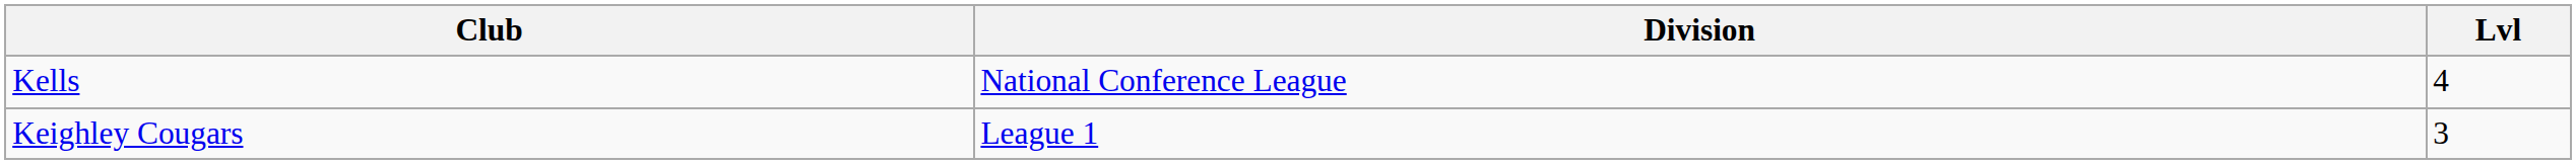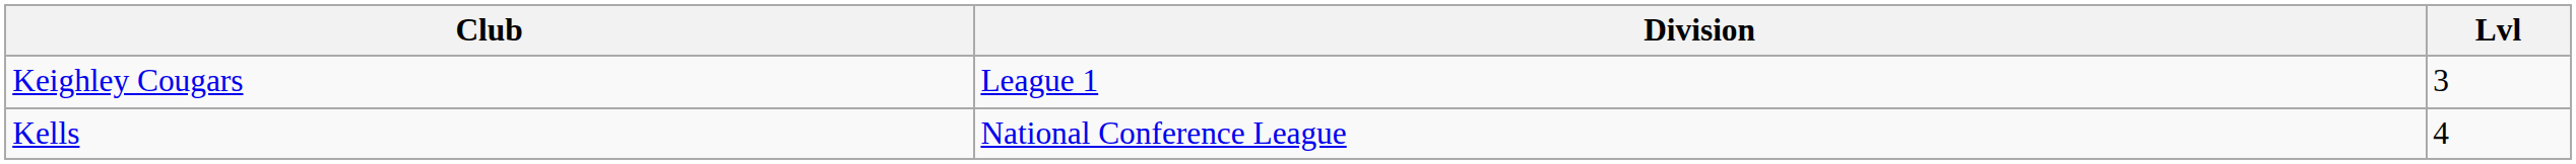rows swapped: Keighley Cougars <-> Kells
